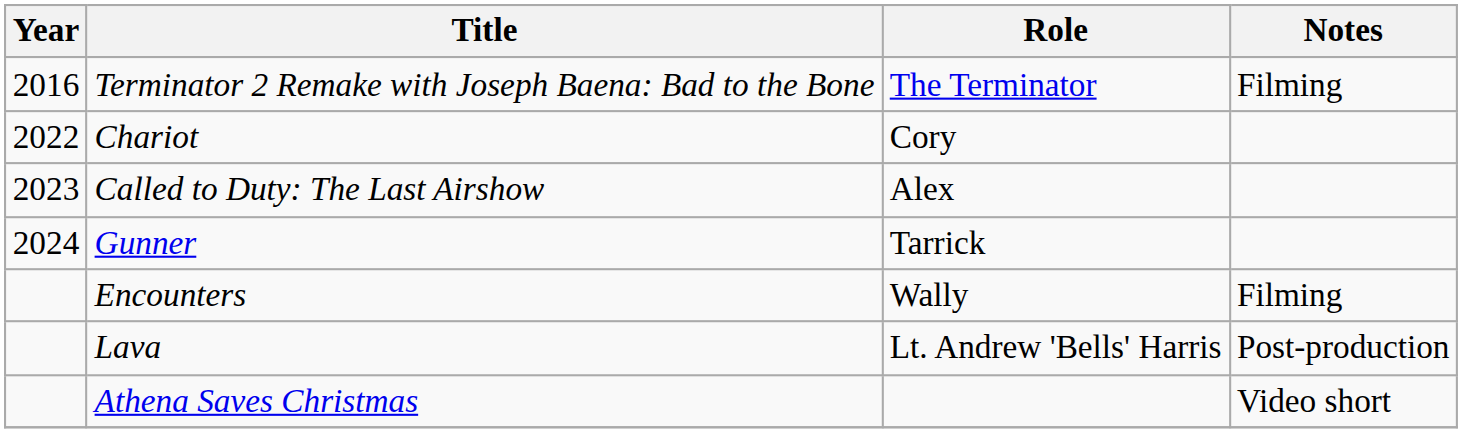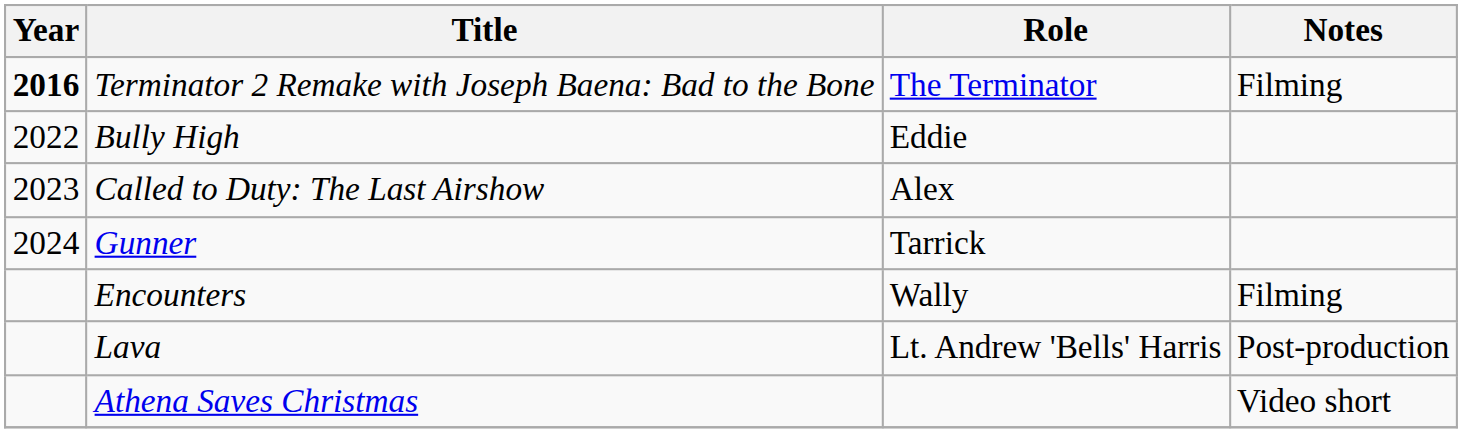Terminator 2 Remake with Joseph Baena: Bad to the Bone | Year: normal -> bold
- row: 2022 | Chariot | Cory
+ row: 2022 | Bully High | Eddie
